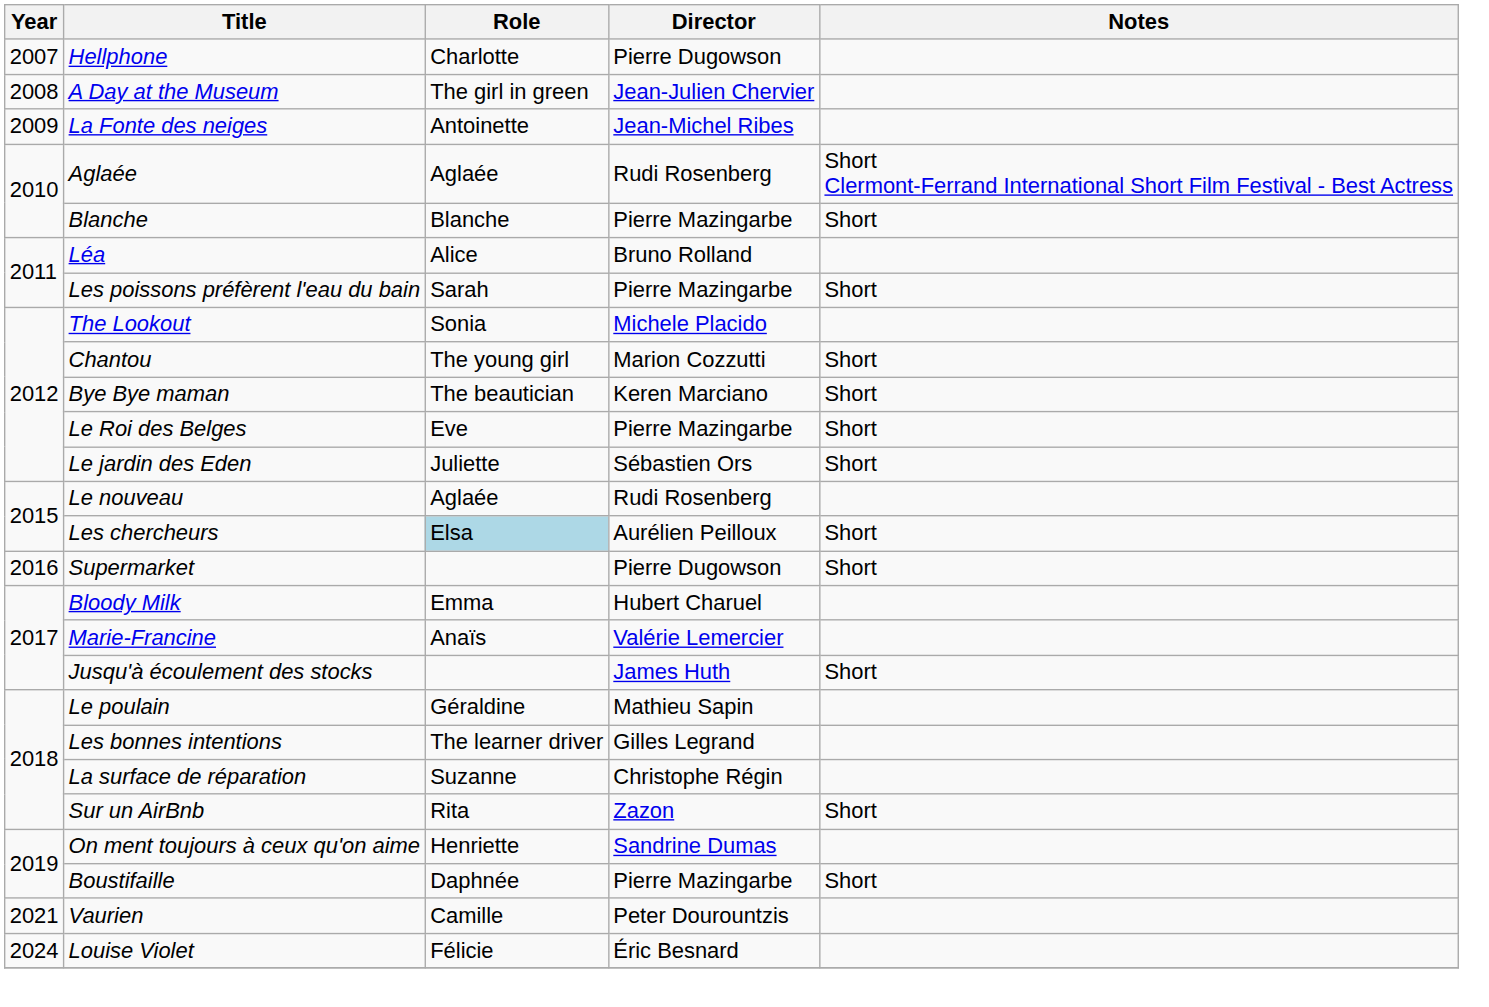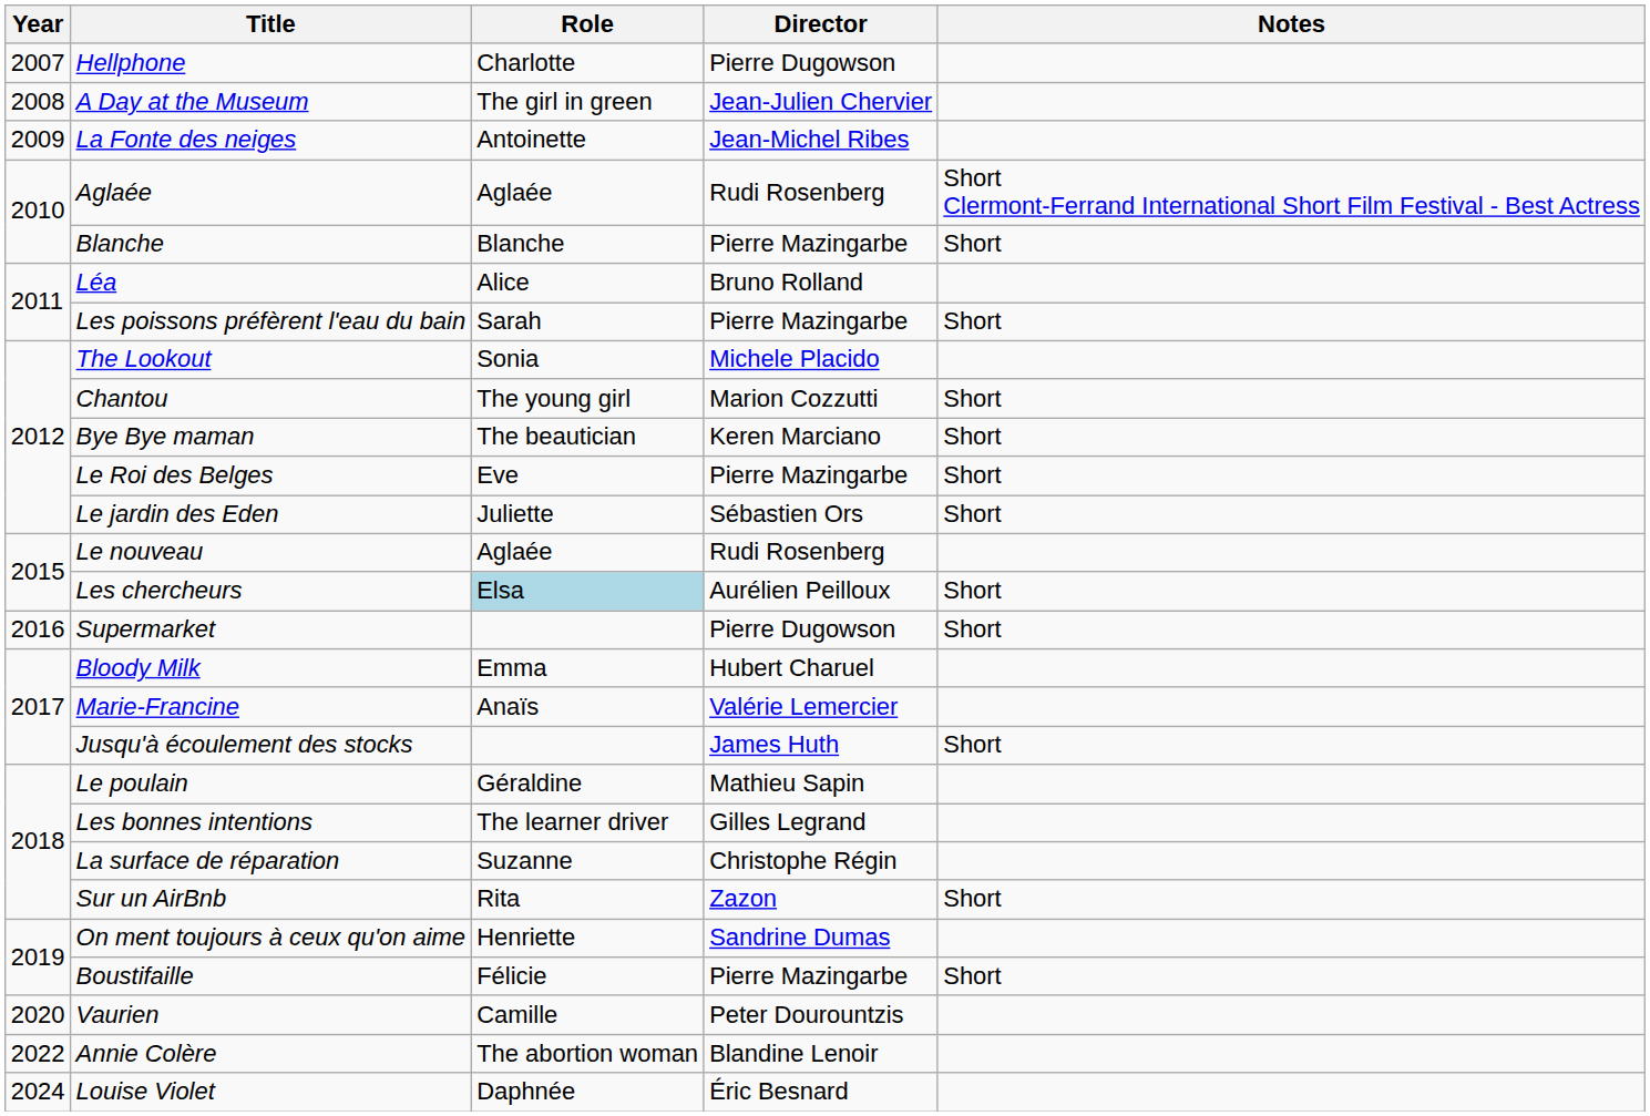Boustifaille | Role: Daphnée -> Félicie
Vaurien | Year: 2021 -> 2020
+ row: 2022 | Annie Colère | The abortion woman | Blandine Lenoir
Louise Violet | Role: Félicie -> Daphnée
